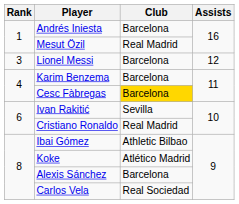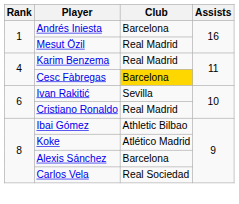- row: 3 | Lionel Messi | Barcelona | 12
Karim Benzema | Club: Barcelona -> Real Madrid
